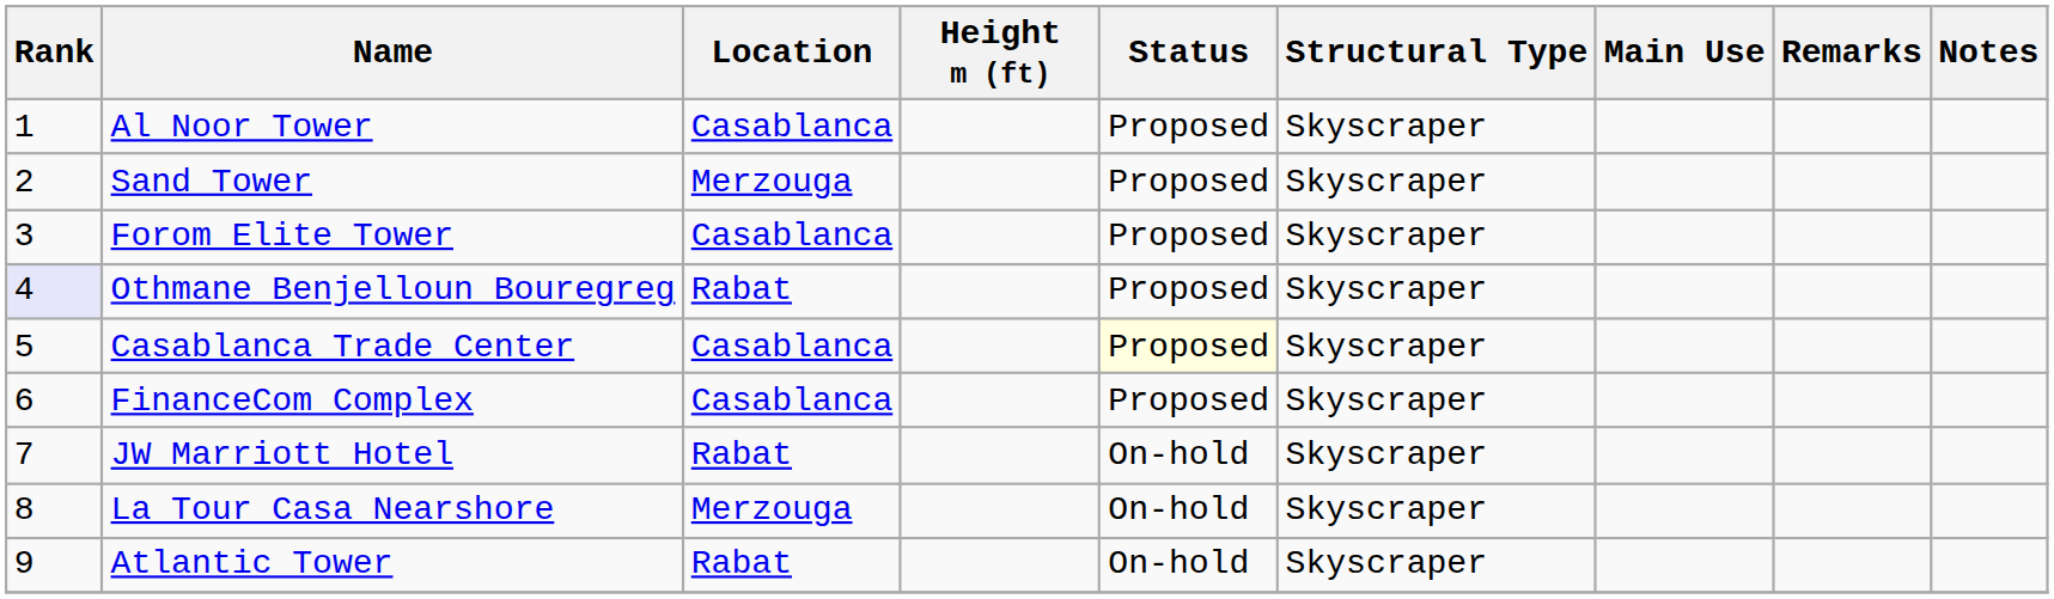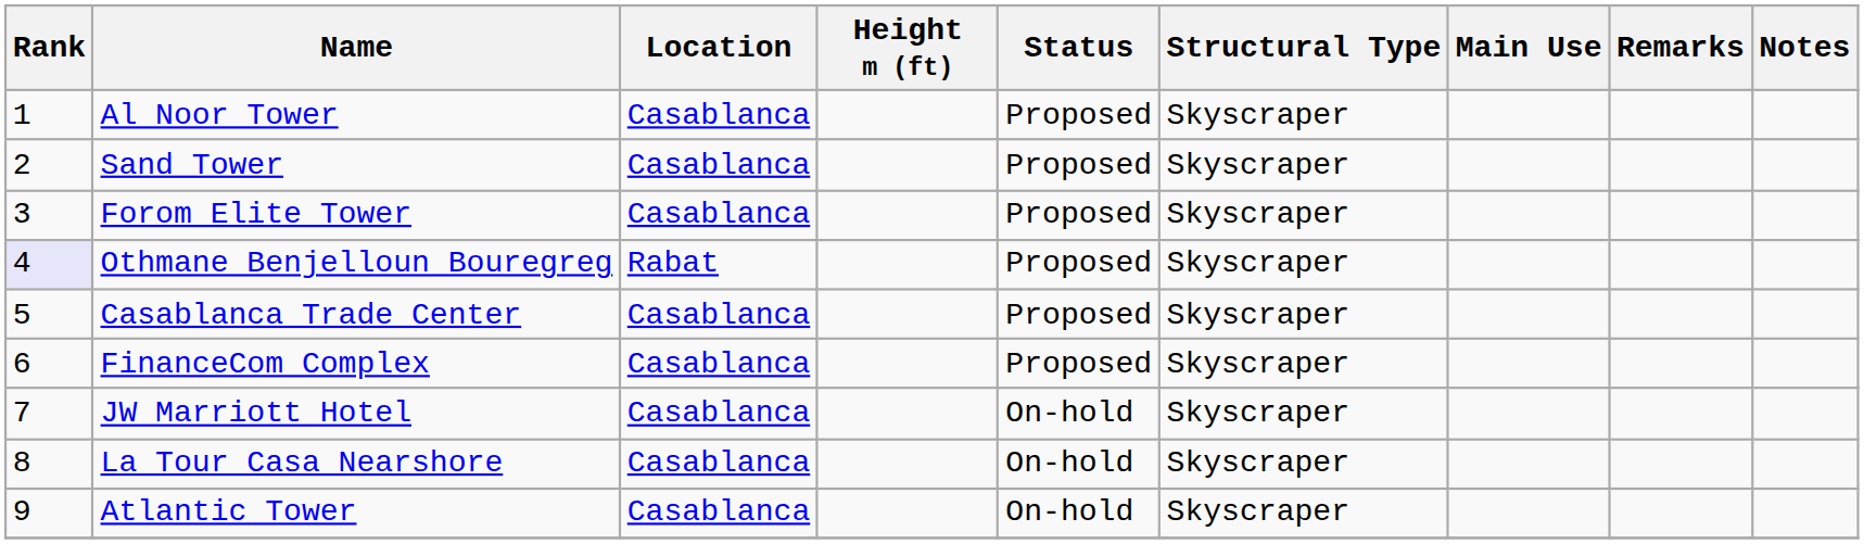Sand Tower | Location: Merzouga -> Casablanca
Casablanca Trade Center | Status: lightyellow background -> no background
JW Marriott Hotel | Location: Rabat -> Casablanca
La Tour Casa Nearshore | Location: Merzouga -> Casablanca
Atlantic Tower | Location: Rabat -> Casablanca
